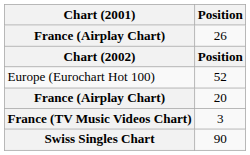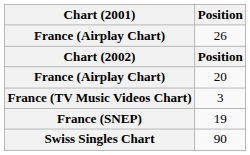- row: Europe (Eurochart Hot 100) | 52
+ row: France (SNEP) | 19
